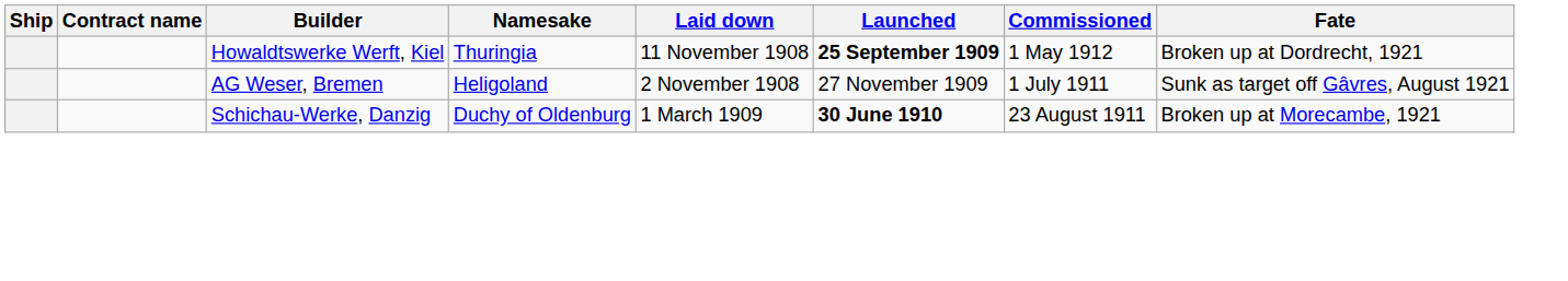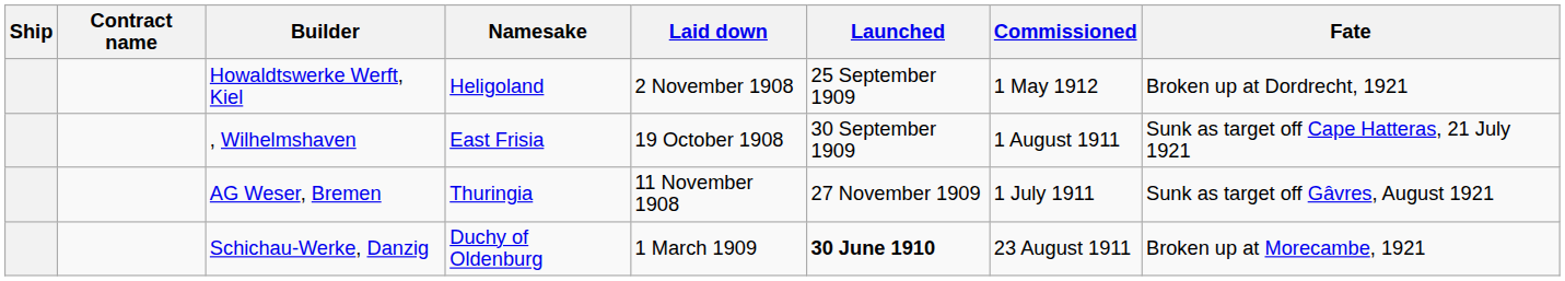Howaldtswerke Werft, Kiel | Namesake: Thuringia -> Heligoland
Howaldtswerke Werft, Kiel | Laid down: 11 November 1908 -> 2 November 1908
Howaldtswerke Werft, Kiel | Launched: bold -> normal
+ row: , Wilhelmshaven | East Frisia | 19 October 1908 | 30 September 1909 | 1 August 1911 | Sunk as target off Cape Hatteras, 21 July 1921
AG Weser, Bremen | Namesake: Heligoland -> Thuringia
AG Weser, Bremen | Laid down: 2 November 1908 -> 11 November 1908
